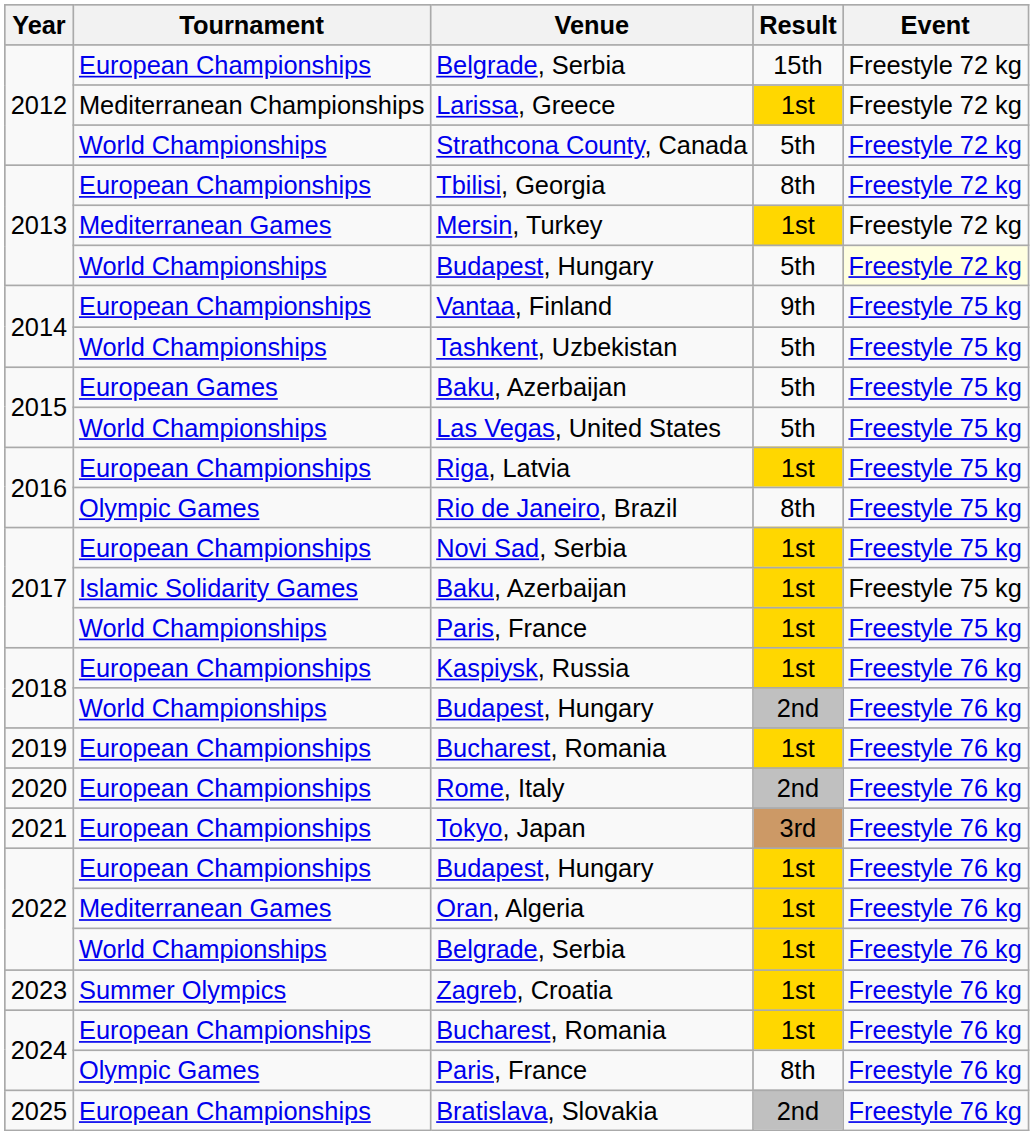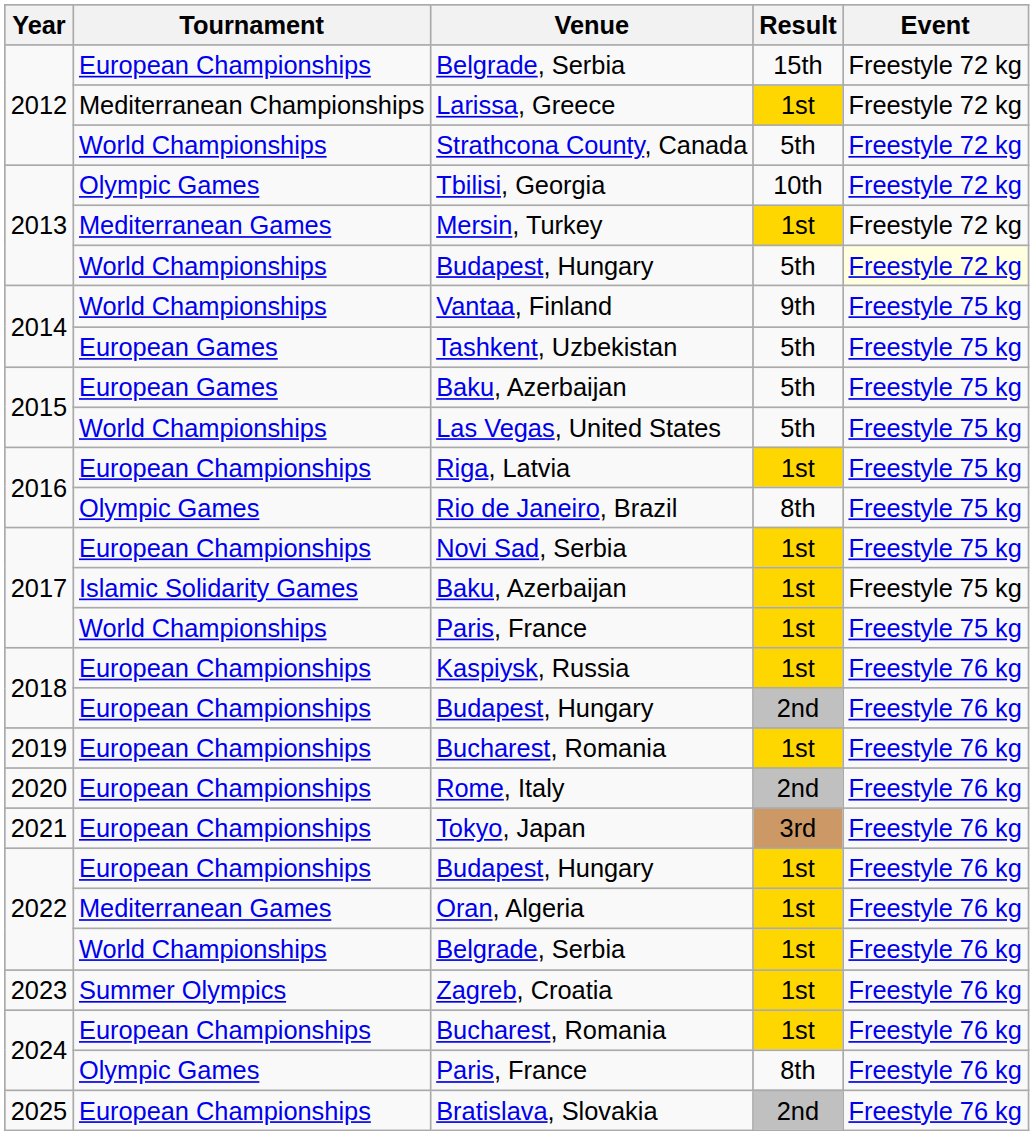Tbilisi, Georgia | Tournament: European Championships -> Olympic Games
Tbilisi, Georgia | Result: 8th -> 10th
Vantaa, Finland | Tournament: European Championships -> World Championships
Tashkent, Uzbekistan | Tournament: World Championships -> European Games
2018 / Budapest, Hungary | Tournament: World Championships -> European Championships
